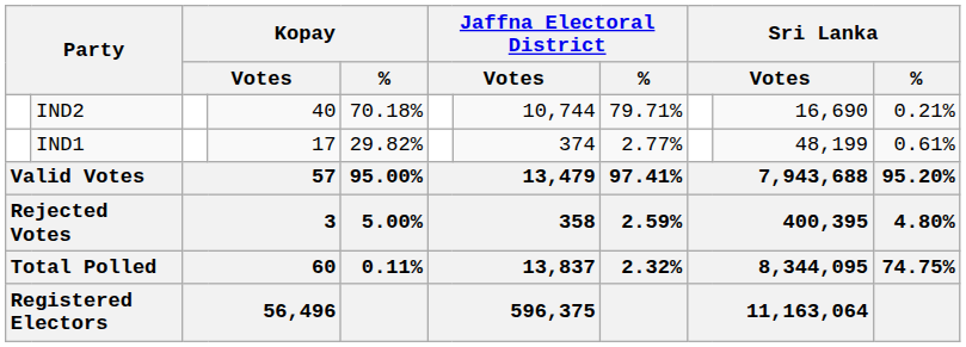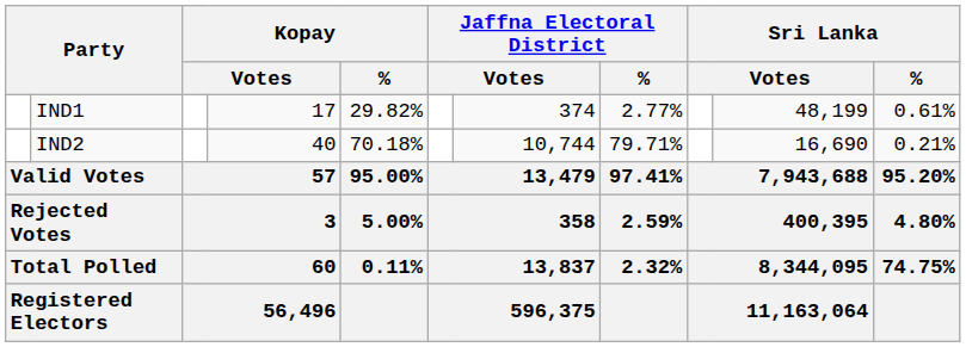rows swapped: IND2 <-> IND1
